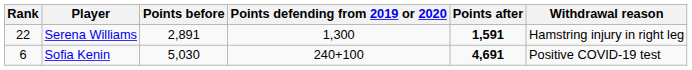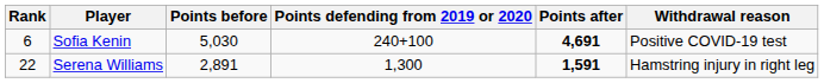rows swapped: Sofia Kenin <-> Serena Williams
